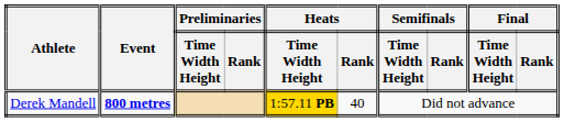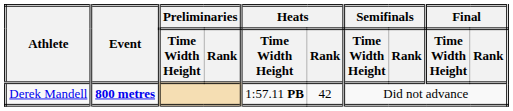Derek Mandell | Heats / Time Width Height: gold background -> no background
Derek Mandell | Heats / Rank: 40 -> 42
